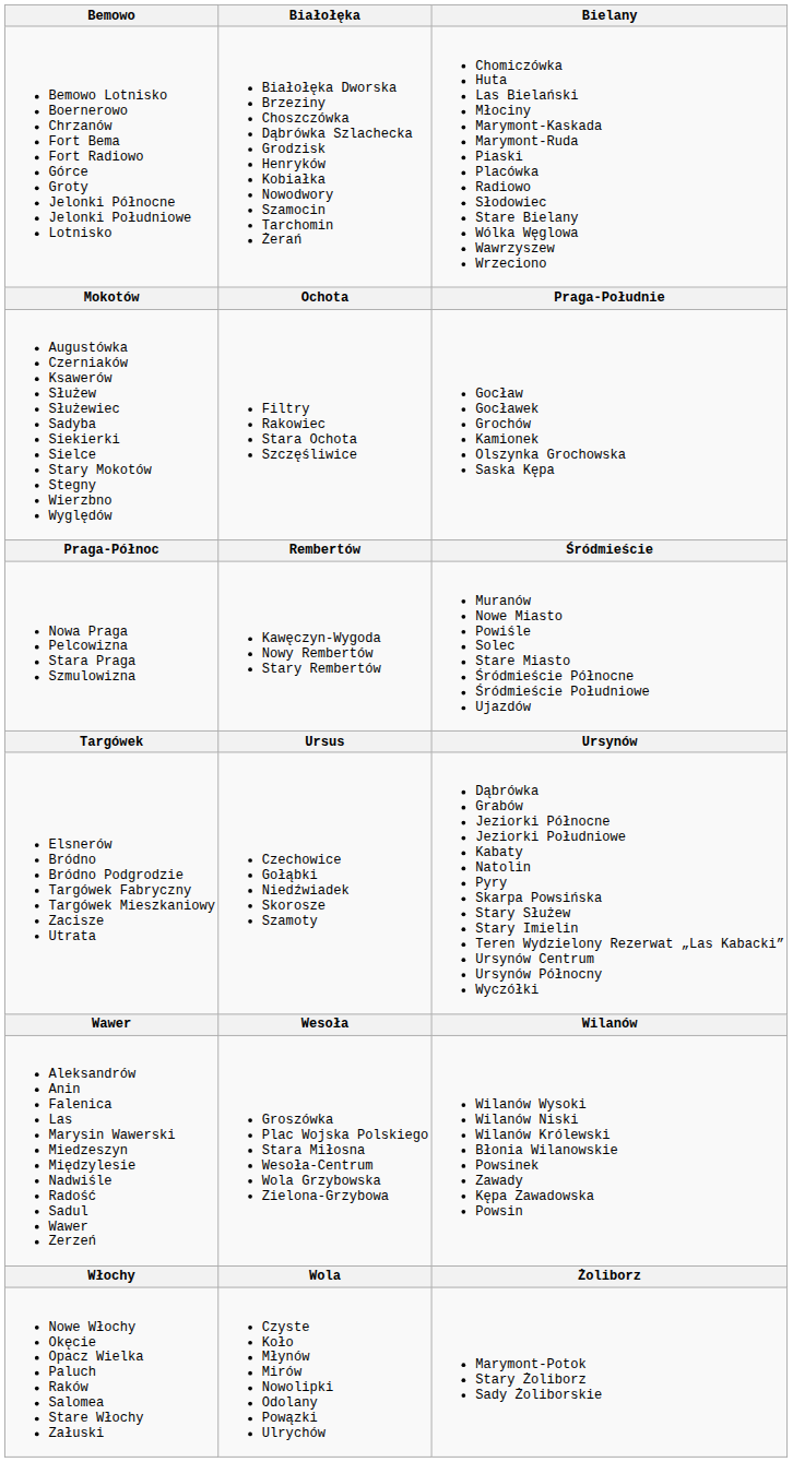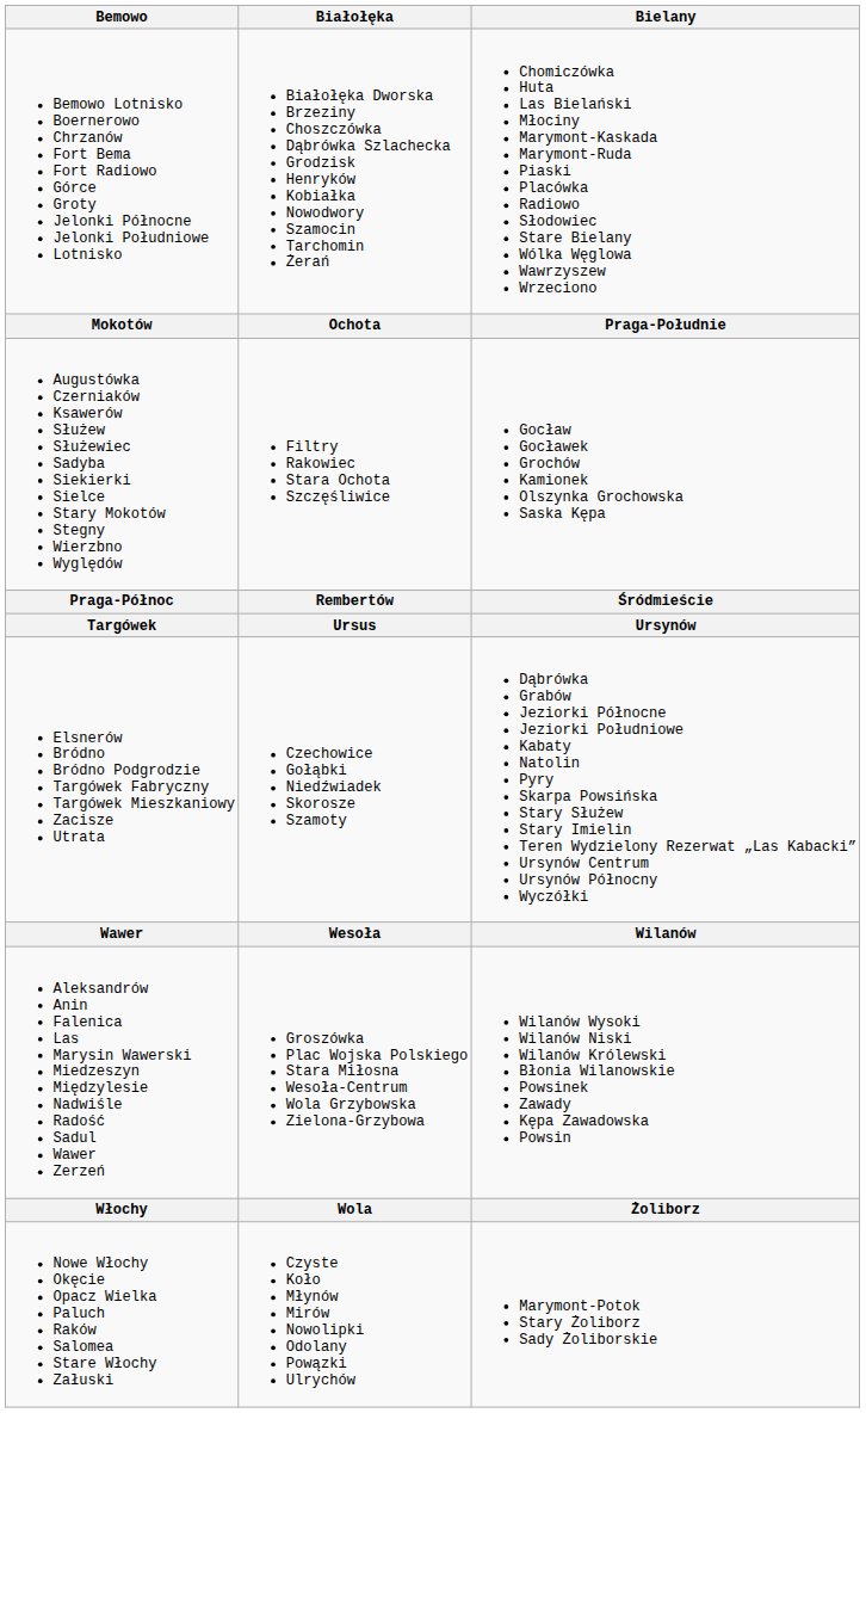- row: Nowa Praga Pelcowizna Stara Praga Szmulowizna | Kawęczyn-Wygoda Nowy Rembertów Stary Rembertów | Muranów Nowe Miasto Powiśle Solec Stare Miasto Śródmieście Północne Śródmieście Południowe Ujazdów
